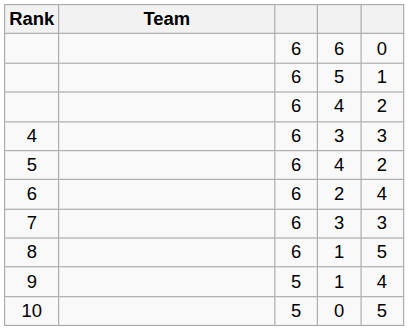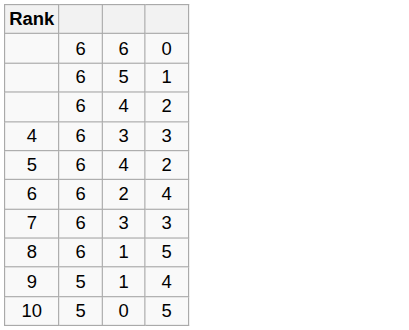- column: Team
